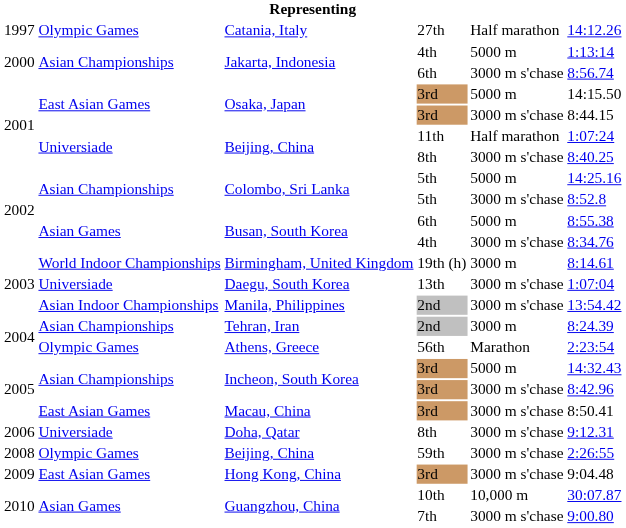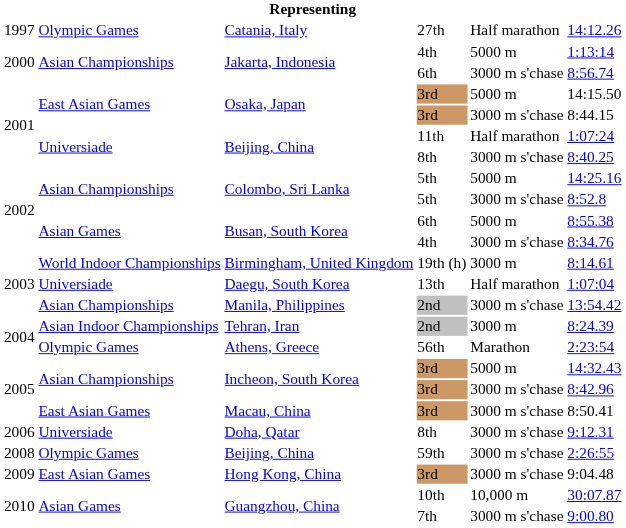Daegu, South Korea | column 5: 3000 m s'chase -> Half marathon
Manila, Philippines | column 2: Asian Indoor Championships -> Asian Championships
Tehran, Iran | column 2: Asian Championships -> Asian Indoor Championships
